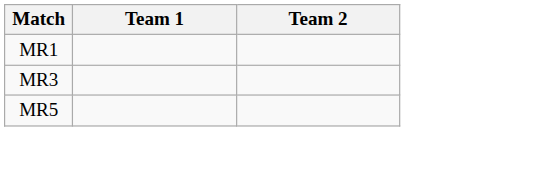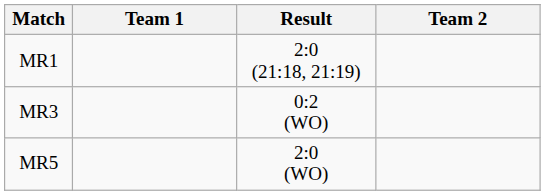+ column: Result | 2:0 (21:18, 21:19) | 0:2 (WO) | 2:0 (WO)
